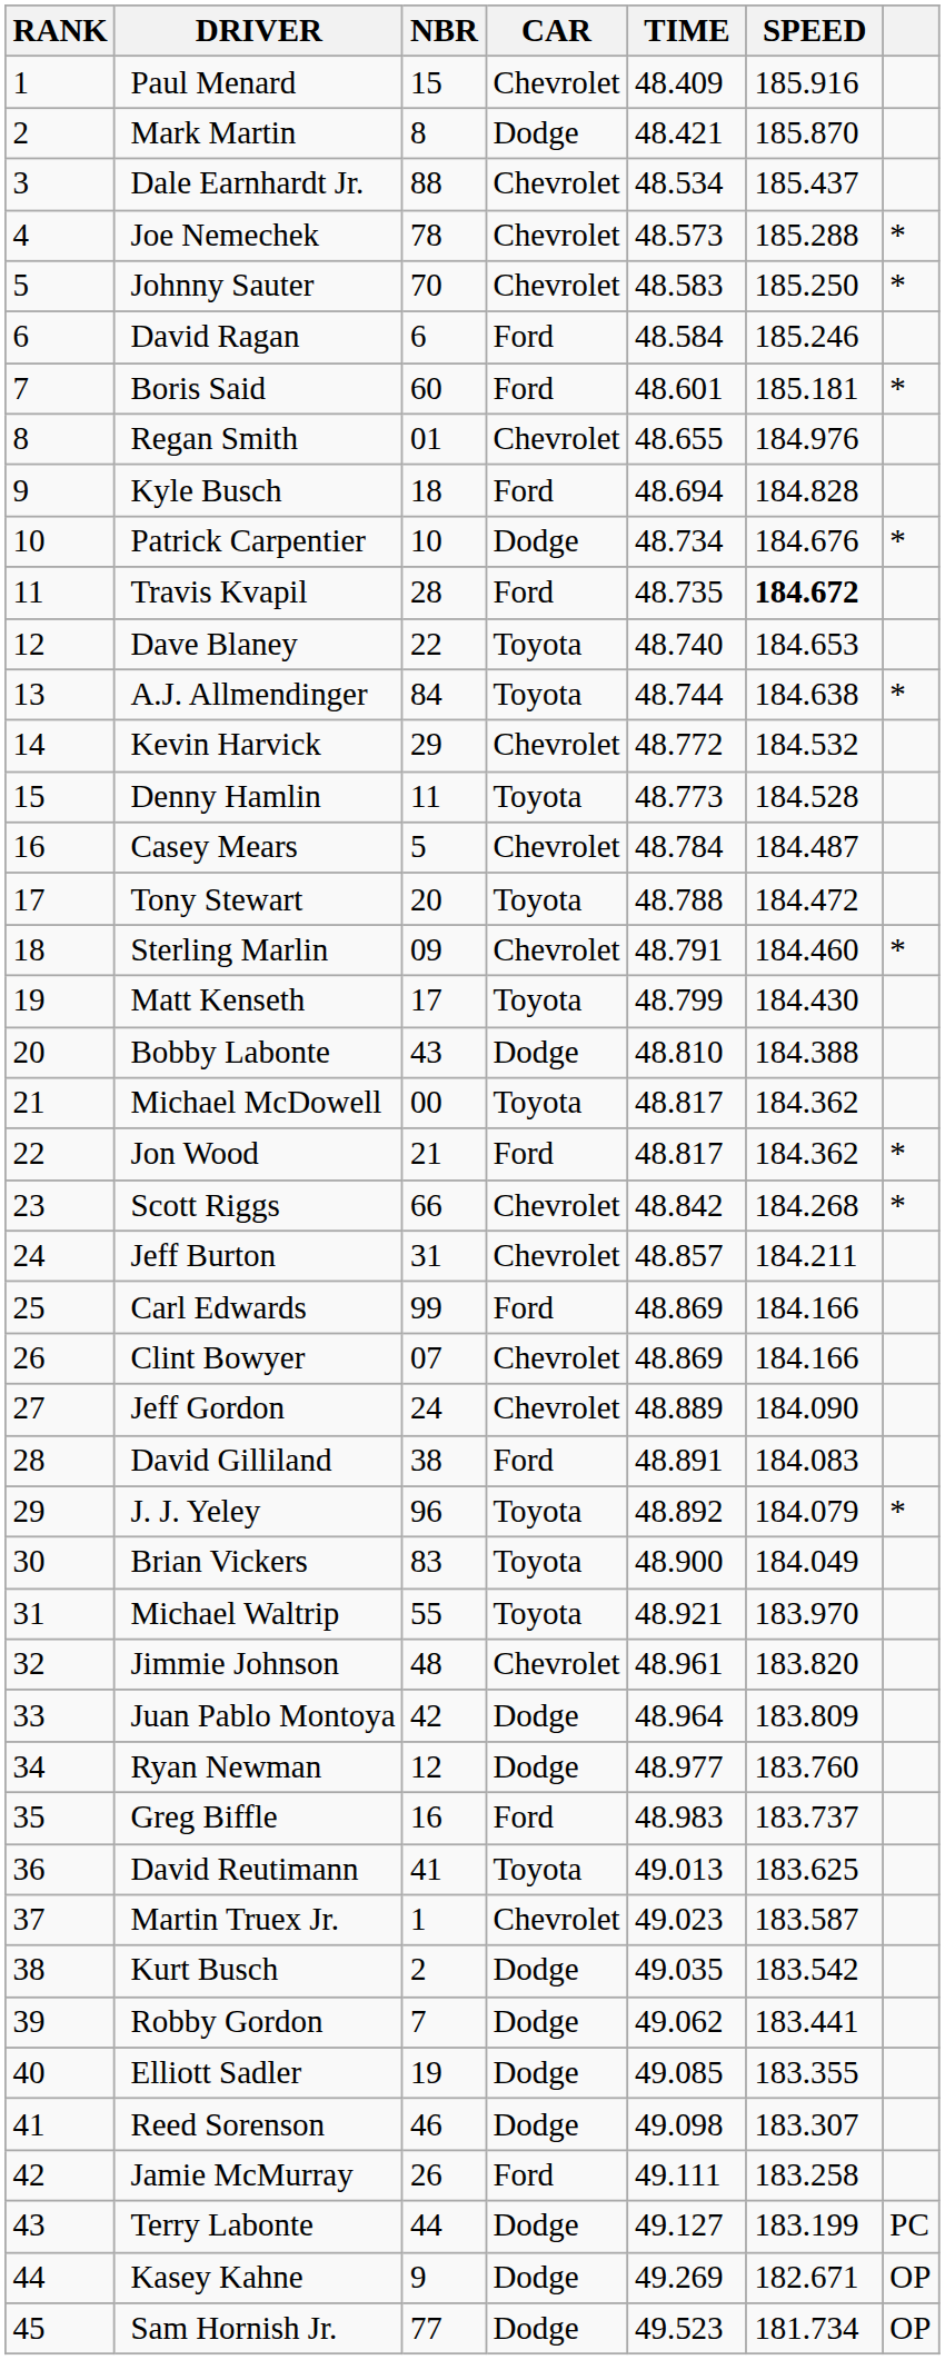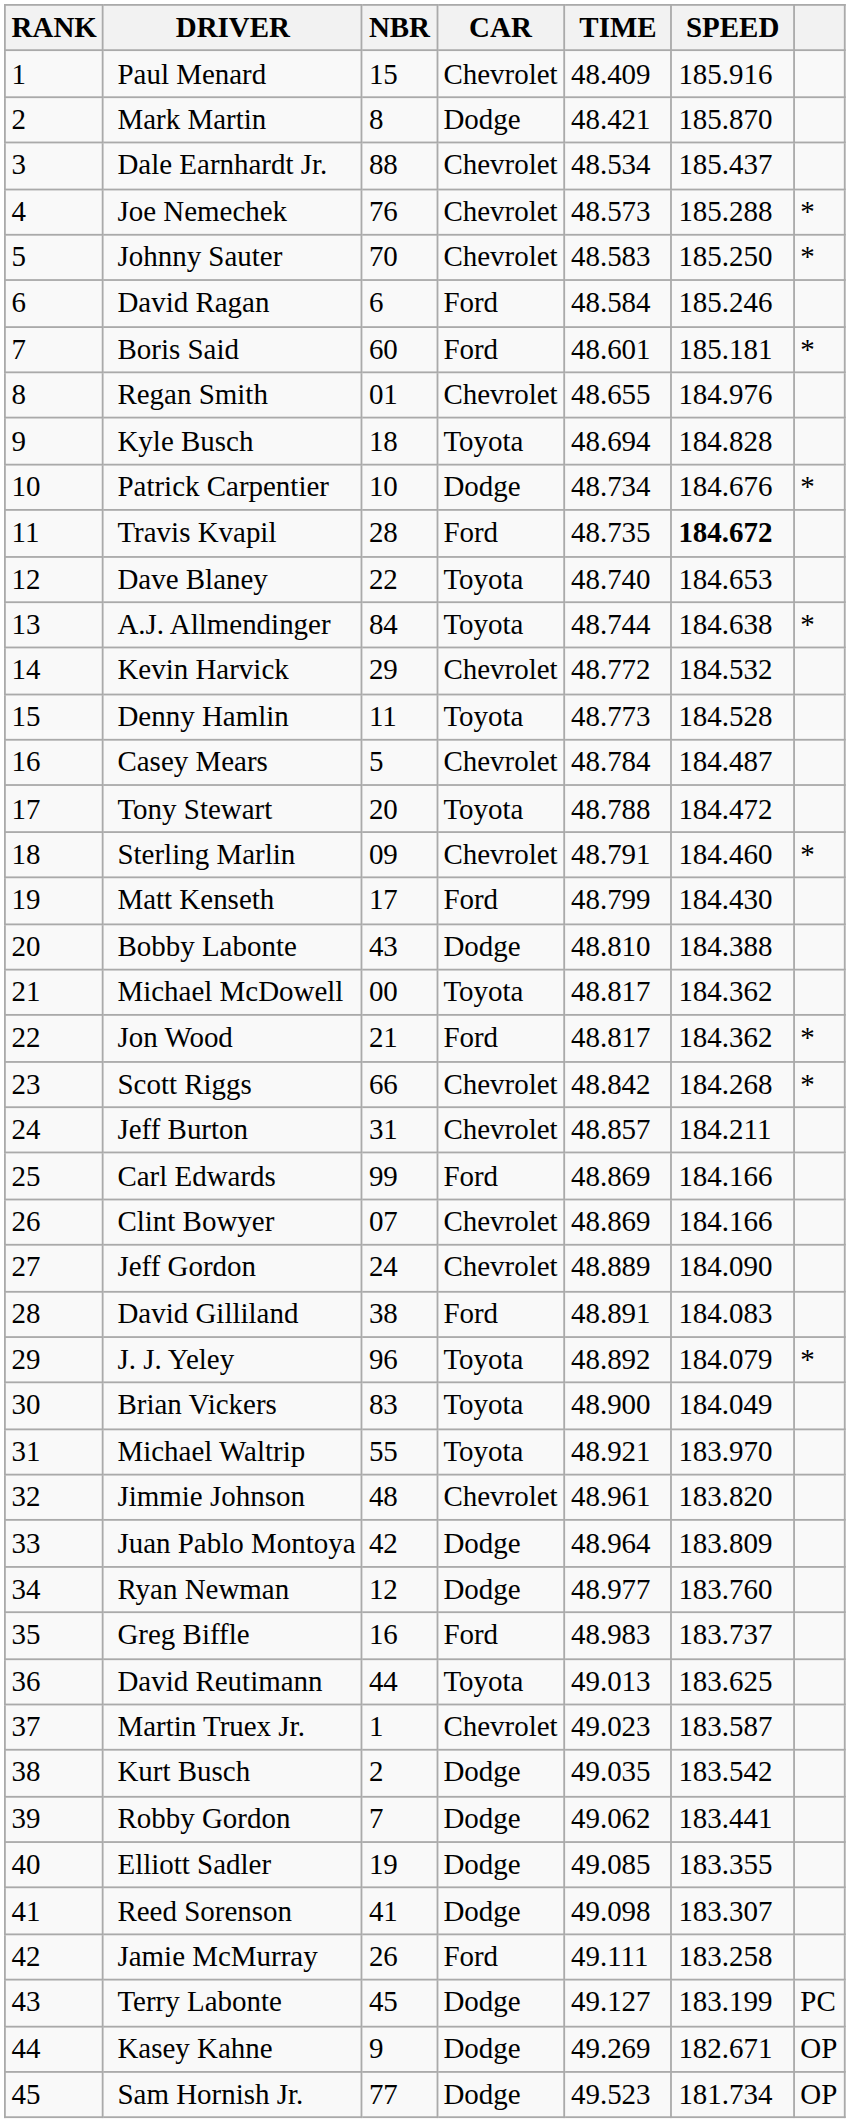Joe Nemechek | NBR: 78 -> 76
Kyle Busch | CAR: Ford -> Toyota
Matt Kenseth | CAR: Toyota -> Ford
David Reutimann | NBR: 41 -> 44
Reed Sorenson | NBR: 46 -> 41
Terry Labonte | NBR: 44 -> 45
